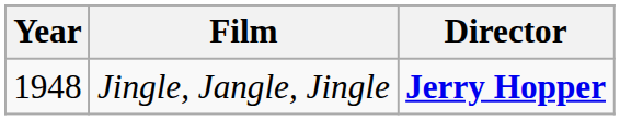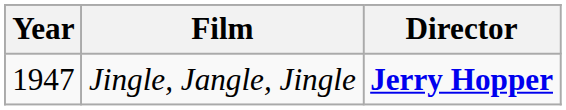Jingle, Jangle, Jingle | Year: 1948 -> 1947
